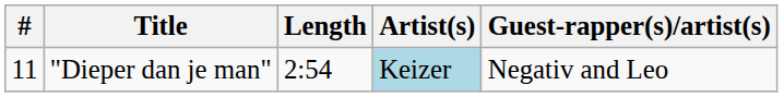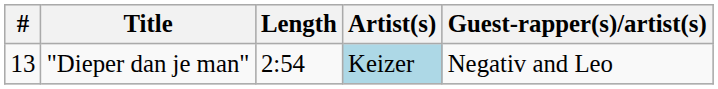"Dieper dan je man" | #: 11 -> 13
